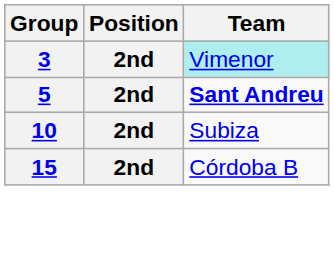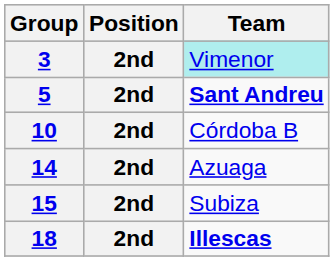10 | Team: Subiza -> Córdoba B
+ row: 14 | 2nd | Azuaga
15 | Team: Córdoba B -> Subiza
+ row: 18 | 2nd | Illescas
